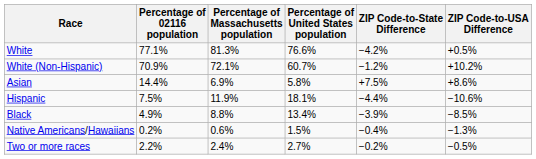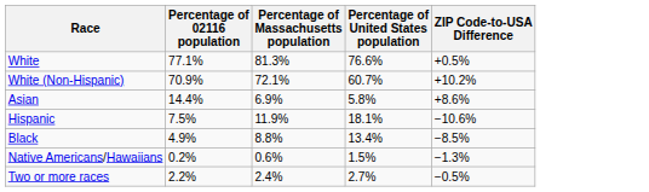- column: ZIP Code-to-State Difference | −4.2% | −1.2% | +7.5% | −4.4% | −3.9% | −0.4% | −0.2%
